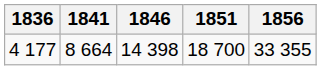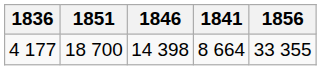columns swapped: 1841 <-> 1851
